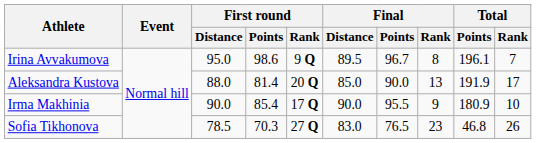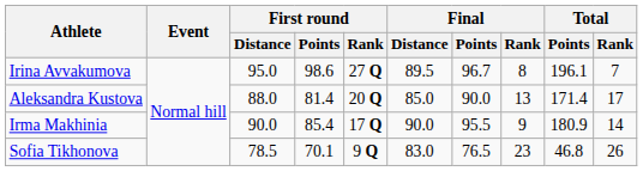Irina Avvakumova | First round / Rank: 9 Q -> 27 Q
Aleksandra Kustova | Total / Points: 191.9 -> 171.4
Irma Makhinia | Total / Rank: 10 -> 14
Sofia Tikhonova | First round / Points: 70.3 -> 70.1
Sofia Tikhonova | First round / Rank: 27 Q -> 9 Q
